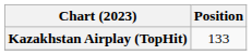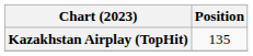Kazakhstan Airplay (TopHit) | Position: 133 -> 135
